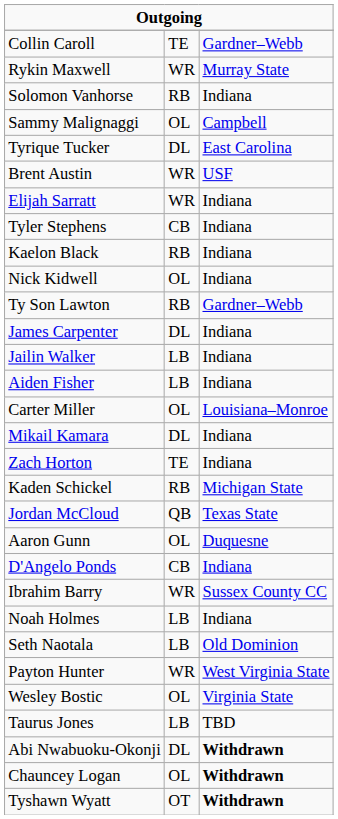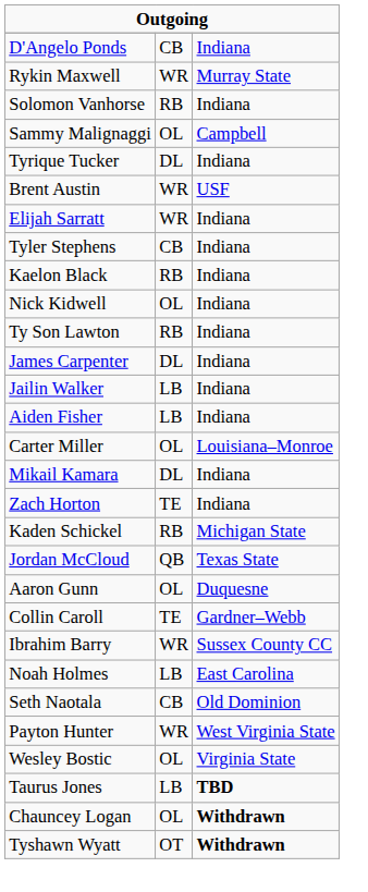rows swapped: D'Angelo Ponds <-> Collin Caroll
Tyrique Tucker | column 3: East Carolina -> Indiana
Ty Son Lawton | column 3: Gardner–Webb -> Indiana
Noah Holmes | column 3: Indiana -> East Carolina
Seth Naotala | column 2: LB -> CB
Taurus Jones | column 3: normal -> bold
- row: Abi Nwabuoku-Okonji | DL | Withdrawn
